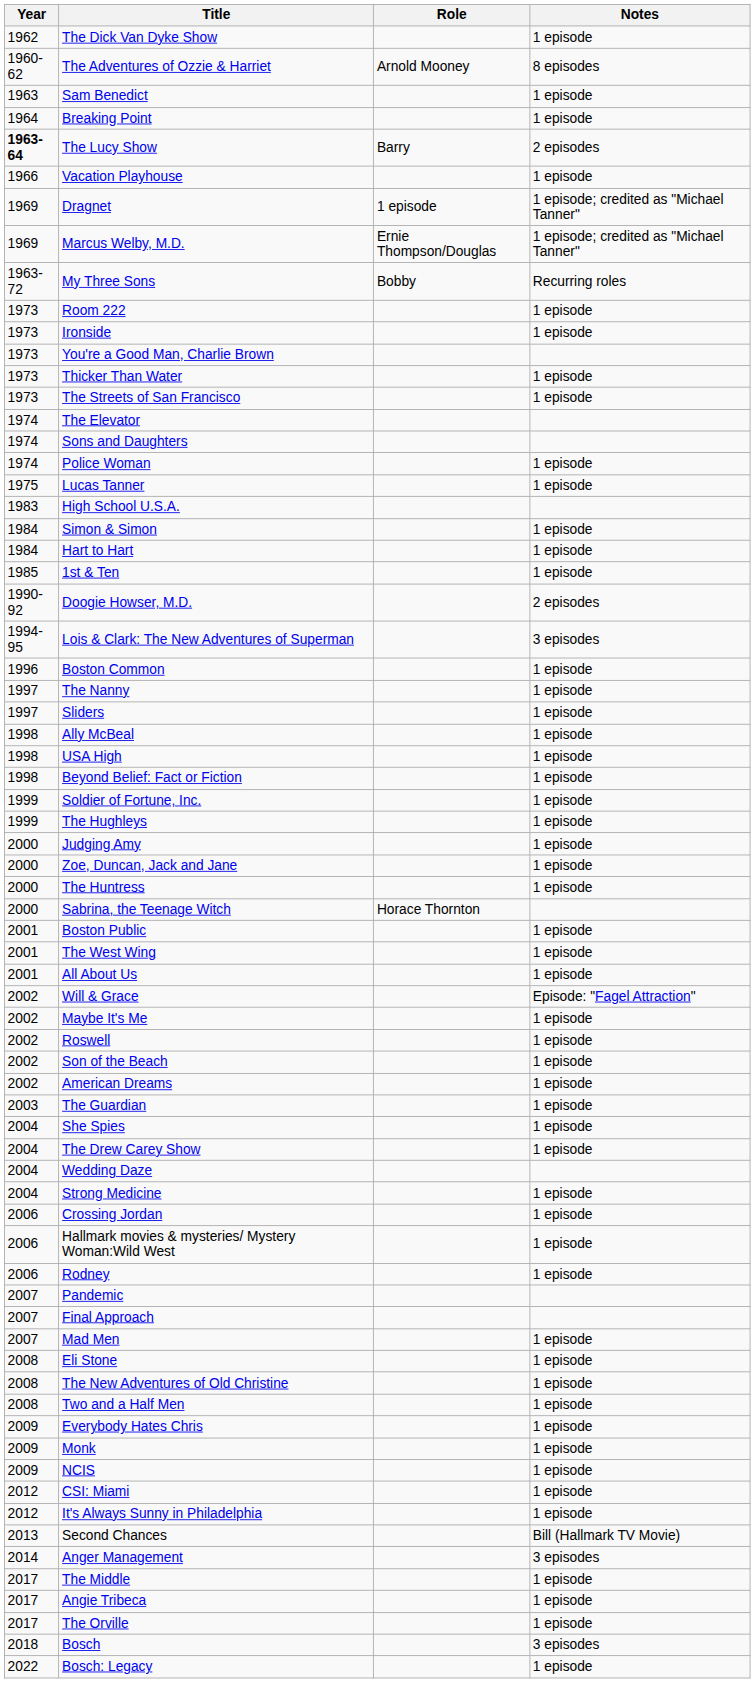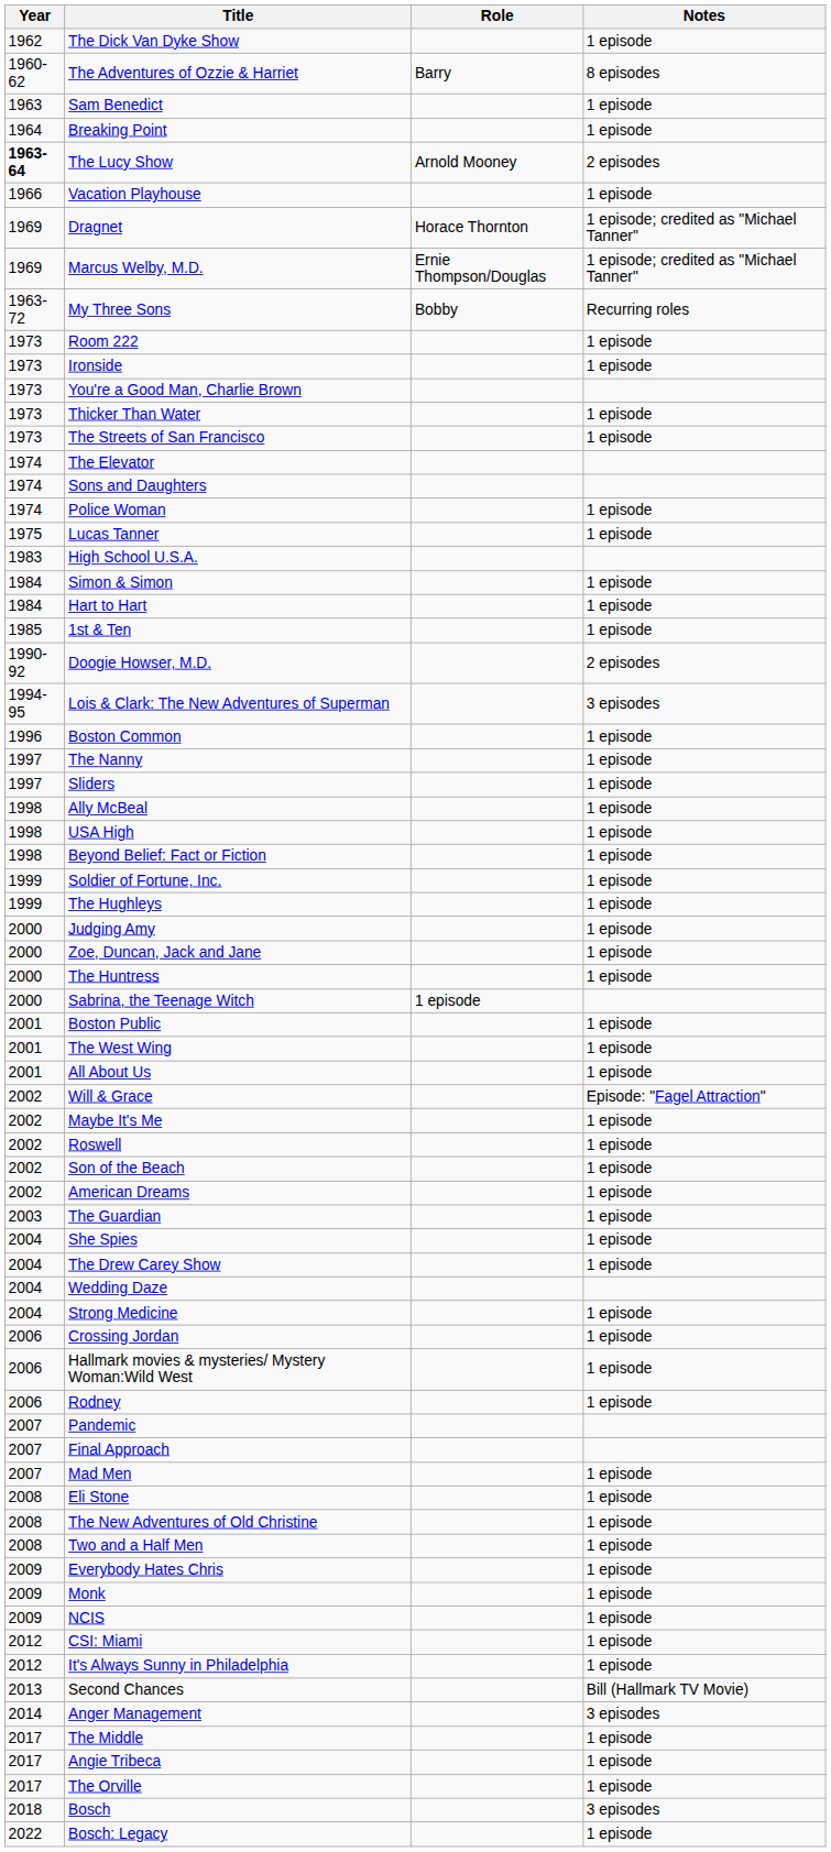The Adventures of Ozzie & Harriet | Role: Arnold Mooney -> Barry
The Lucy Show | Role: Barry -> Arnold Mooney
Dragnet | Role: 1 episode -> Horace Thornton
Sabrina, the Teenage Witch | Role: Horace Thornton -> 1 episode
